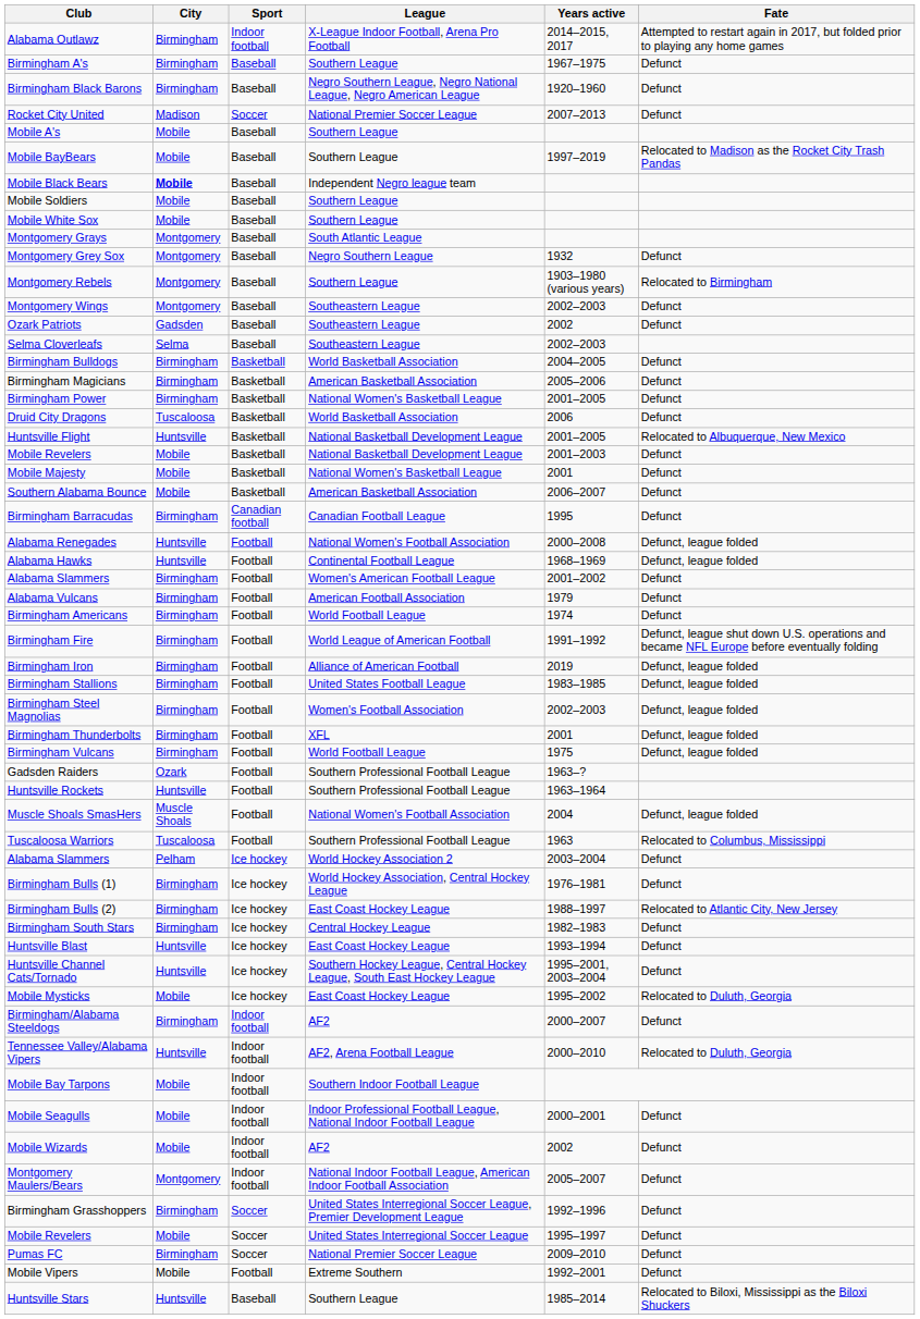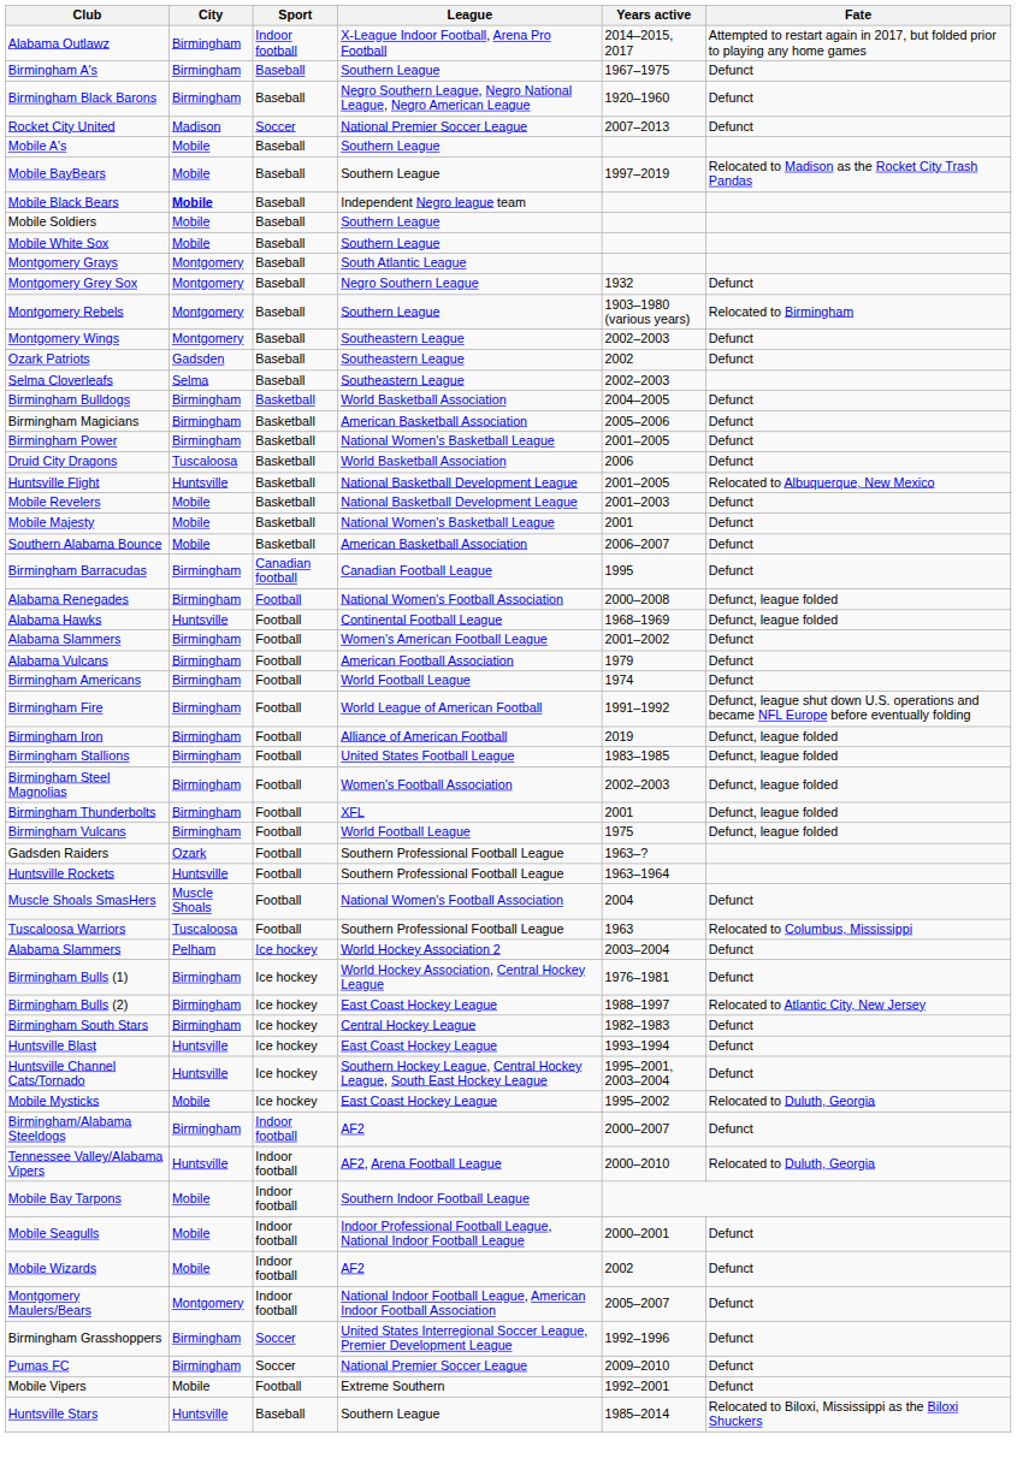Alabama Renegades | City: Huntsville -> Birmingham
Muscle Shoals SmasHers | Fate: Defunct, league folded -> Defunct
- row: Mobile Revelers | Mobile | Soccer | United States Interregional Soccer League | 1995–1997 | Defunct
